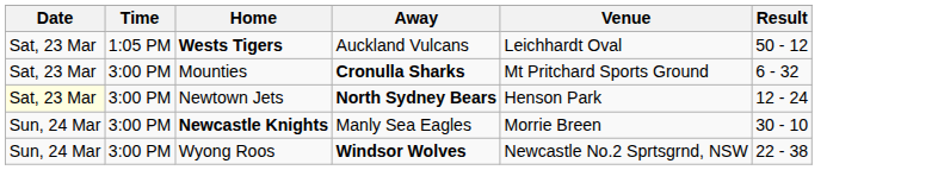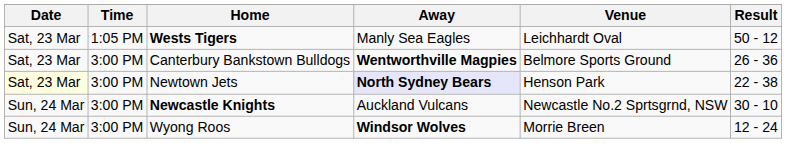Wests Tigers | Away: Auckland Vulcans -> Manly Sea Eagles
- row: Sat, 23 Mar | 3:00 PM | Mounties | Cronulla Sharks | Mt Pritchard Sports Ground | 6 - 32
+ row: Sat, 23 Mar | 3:00 PM | Canterbury Bankstown Bulldogs | Wentworthville Magpies | Belmore Sports Ground | 26 - 36
Newtown Jets | Away: no background -> lavender background
Newtown Jets | Result: 12 - 24 -> 22 - 38
Newcastle Knights | Away: Manly Sea Eagles -> Auckland Vulcans
Newcastle Knights | Venue: Morrie Breen -> Newcastle No.2 Sprtsgrnd, NSW
Wyong Roos | Venue: Newcastle No.2 Sprtsgrnd, NSW -> Morrie Breen
Wyong Roos | Result: 22 - 38 -> 12 - 24
